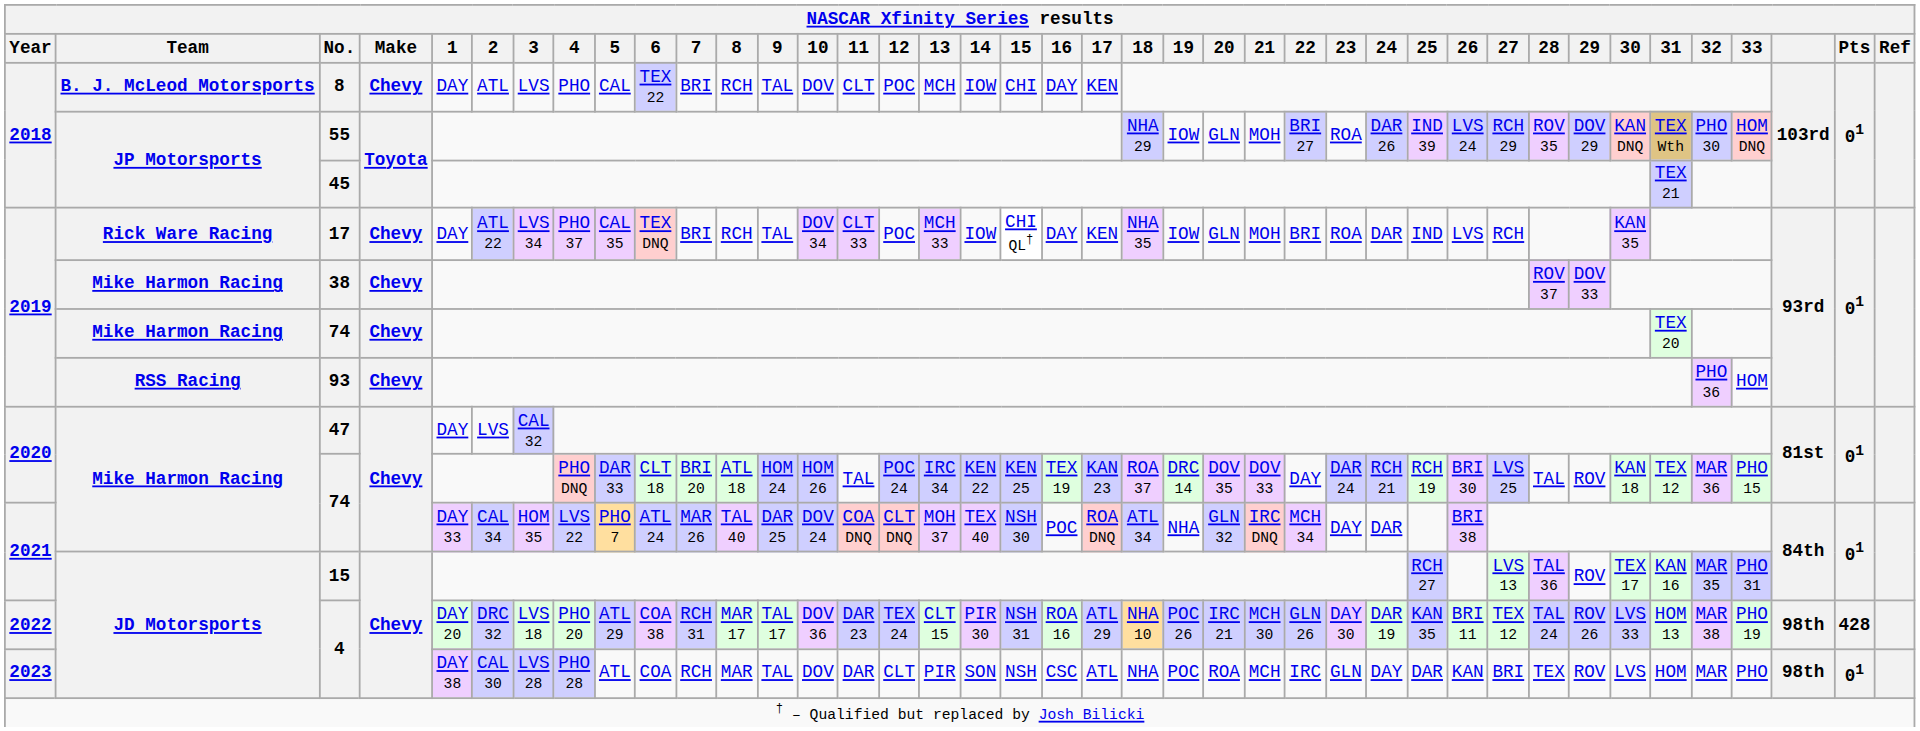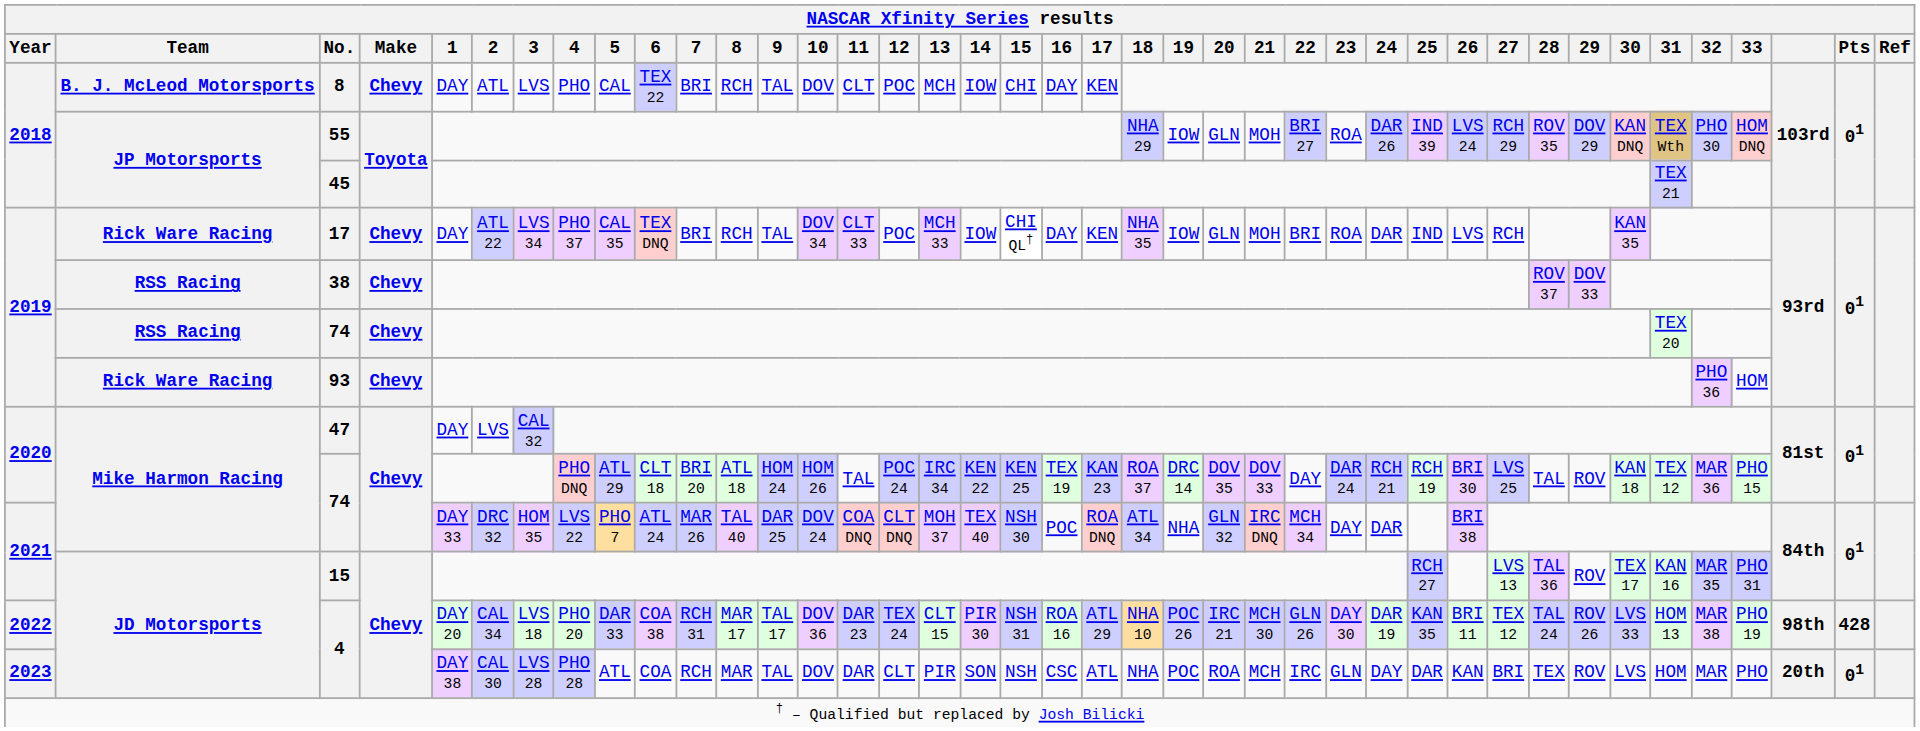38 | NASCAR Xfinity Series results / Team: Mike Harmon Racing -> RSS Racing
2019 / 74 | NASCAR Xfinity Series results / Team: Mike Harmon Racing -> RSS Racing
93 | NASCAR Xfinity Series results / Team: RSS Racing -> Rick Ware Racing
2020 / 74 | NASCAR Xfinity Series results / 5: DAR 33 -> ATL 29
2021 / 74 | NASCAR Xfinity Series results / 2: CAL 34 -> DRC 32
2022 / 4 | NASCAR Xfinity Series results / 2: DRC 32 -> CAL 34
2022 / 4 | NASCAR Xfinity Series results / 5: ATL 29 -> DAR 33
2023 / 4 | column 38: 98th -> 20th
